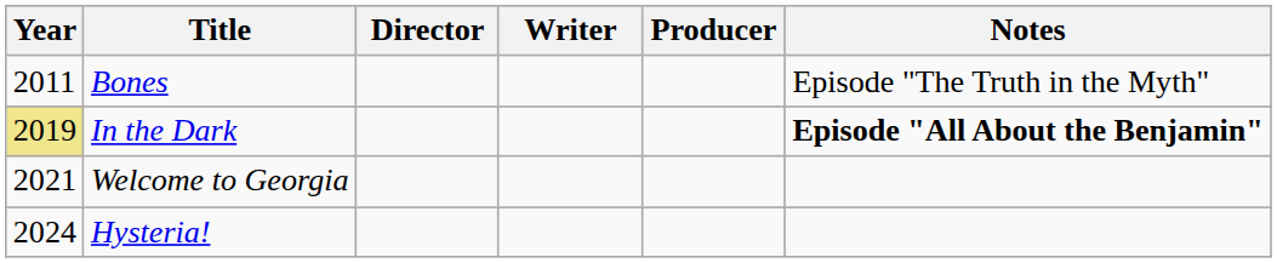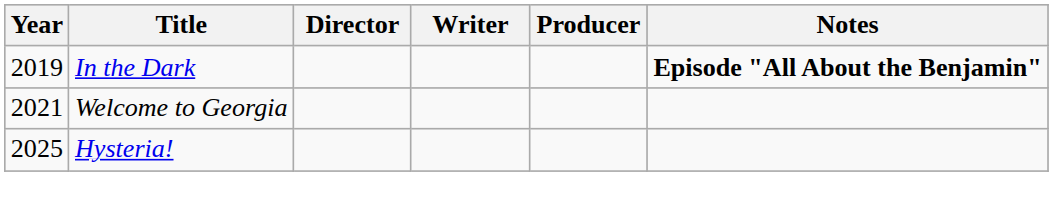- row: 2011 | Bones | Episode "The Truth in the Myth"
In the Dark | Year: khaki background -> no background
Hysteria! | Year: 2024 -> 2025
